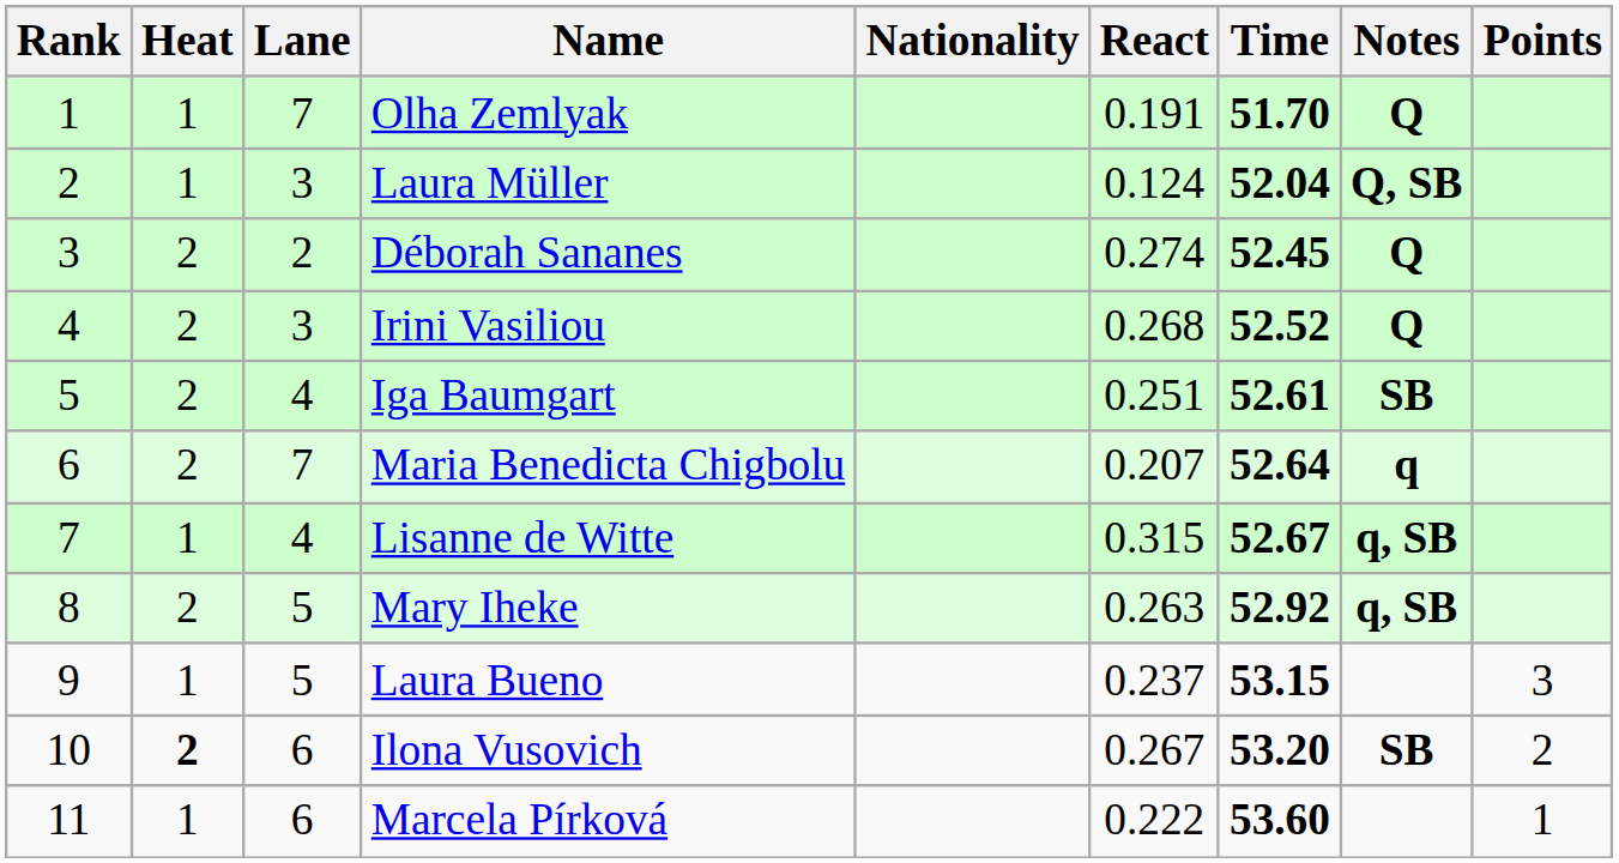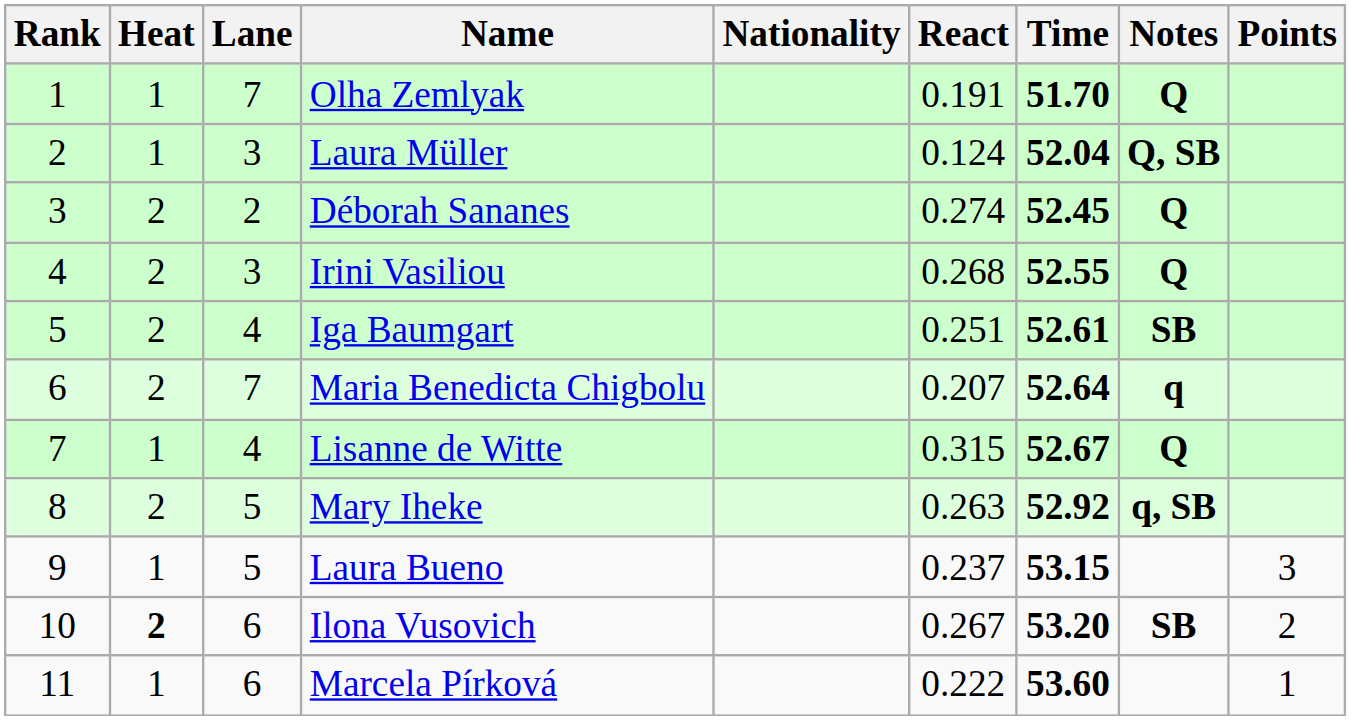Irini Vasiliou | Time: 52.52 -> 52.55
Lisanne de Witte | Notes: q, SB -> Q
